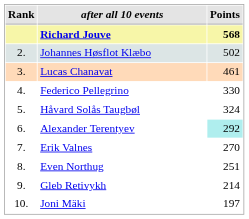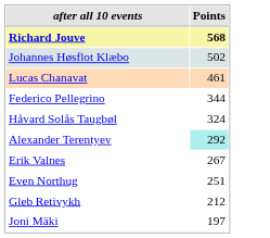- column: Rank | 2. | 3. | 4. | 5. | 6. | 7. | 8. | 9. | 10.
Federico Pellegrino | Points: 330 -> 344
Erik Valnes | Points: 270 -> 267
Gleb Retivykh | Points: 214 -> 212
